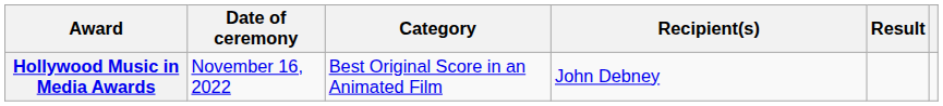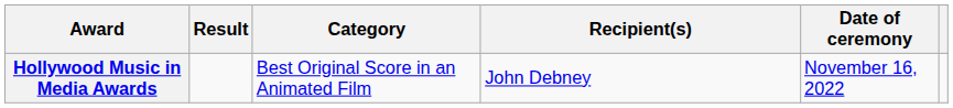columns swapped: Date of ceremony <-> Result
